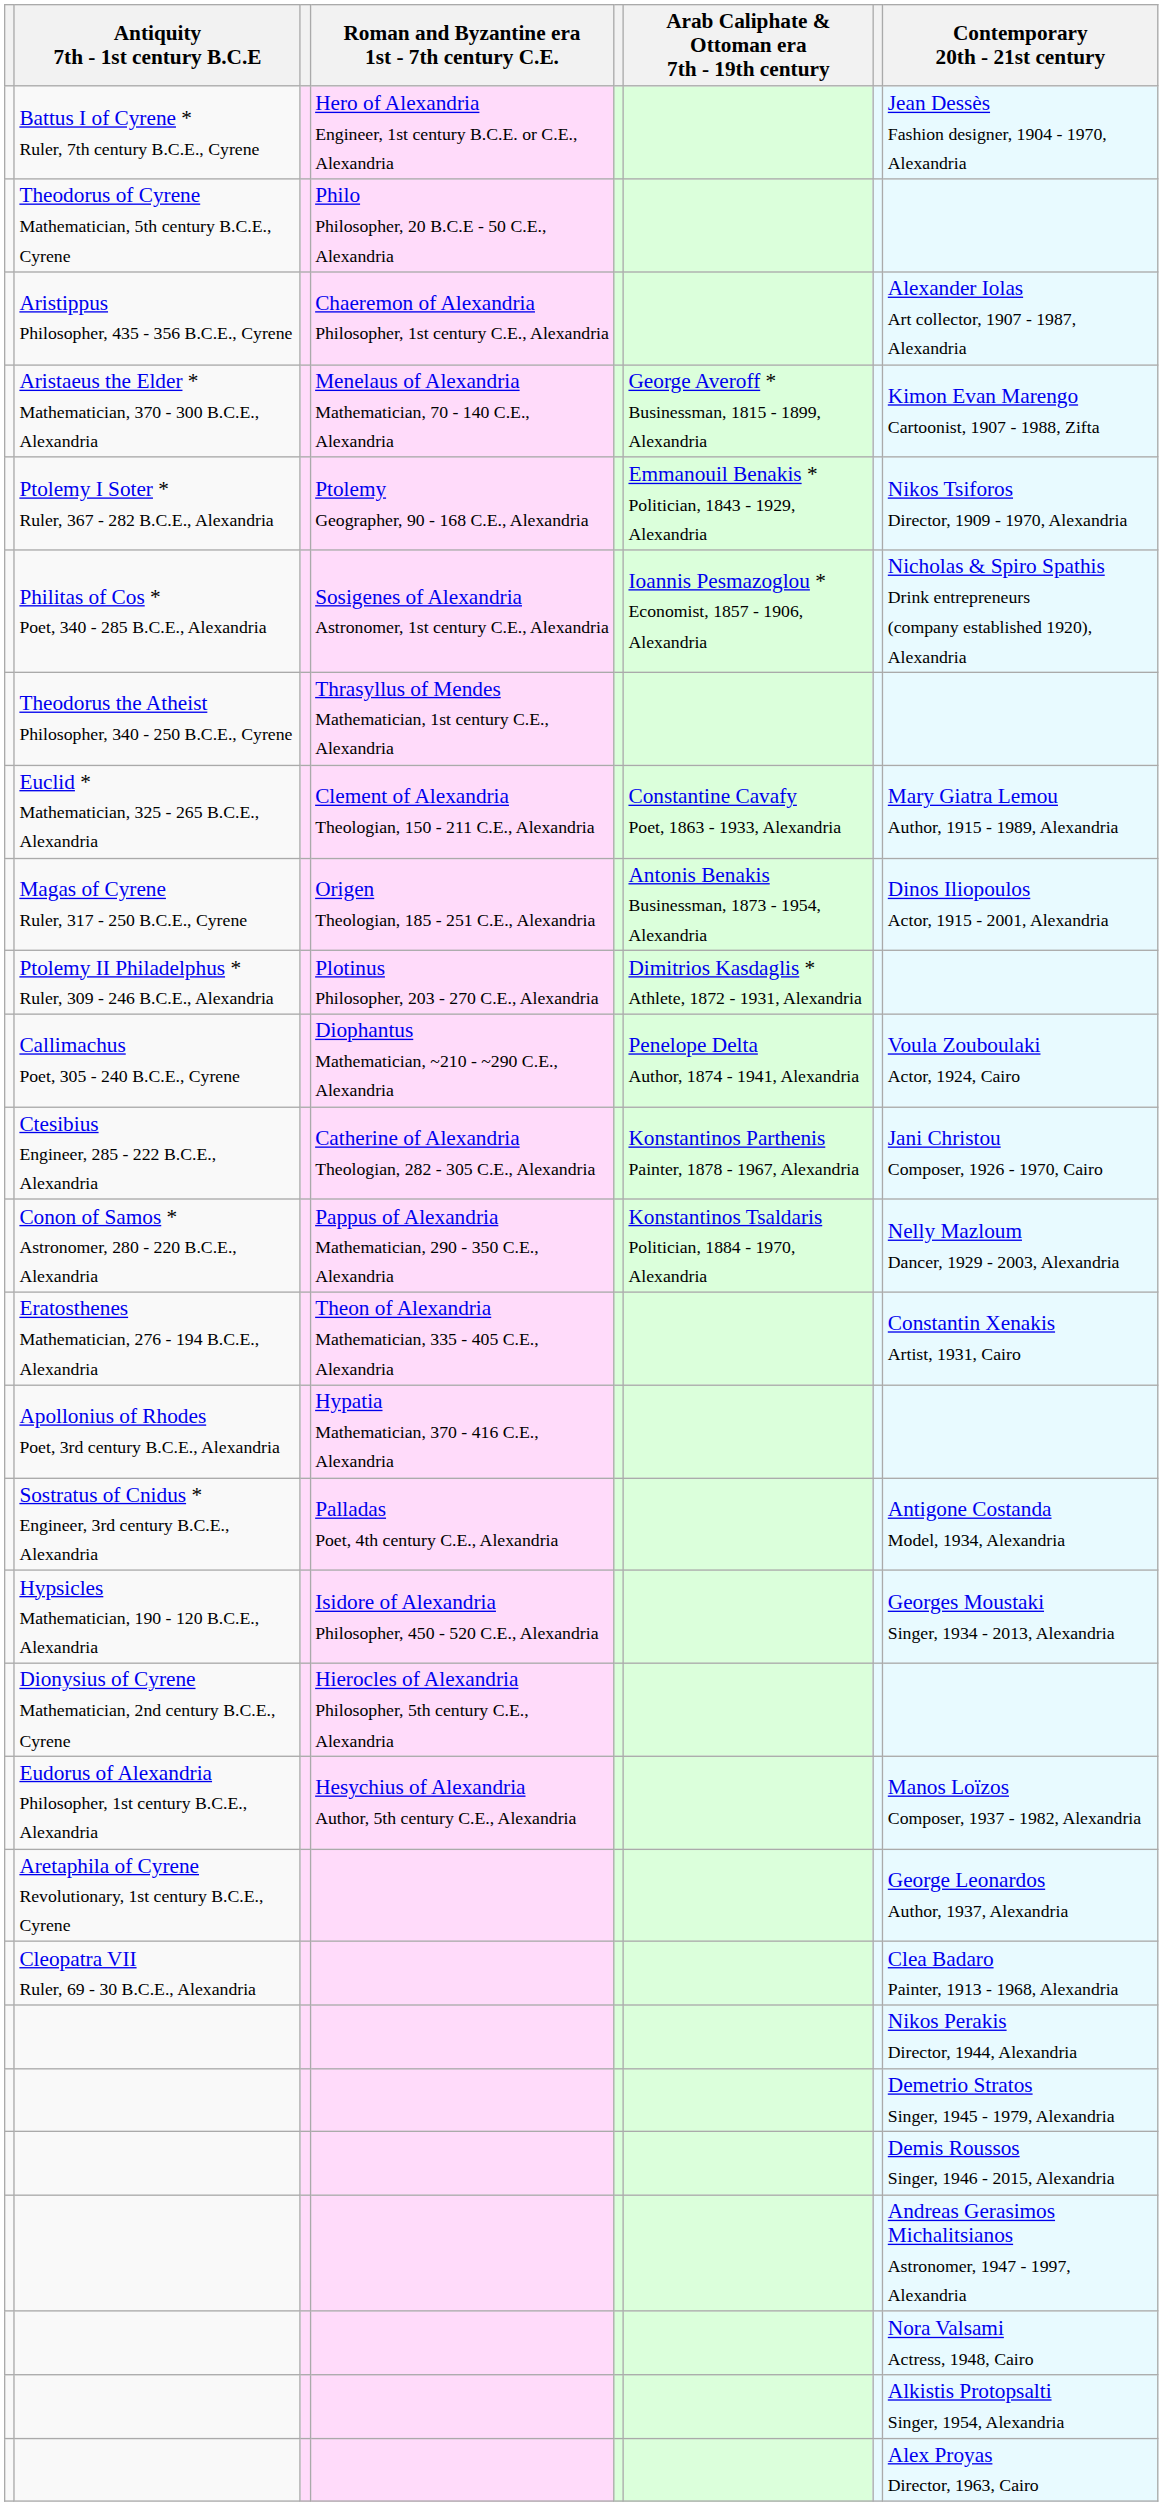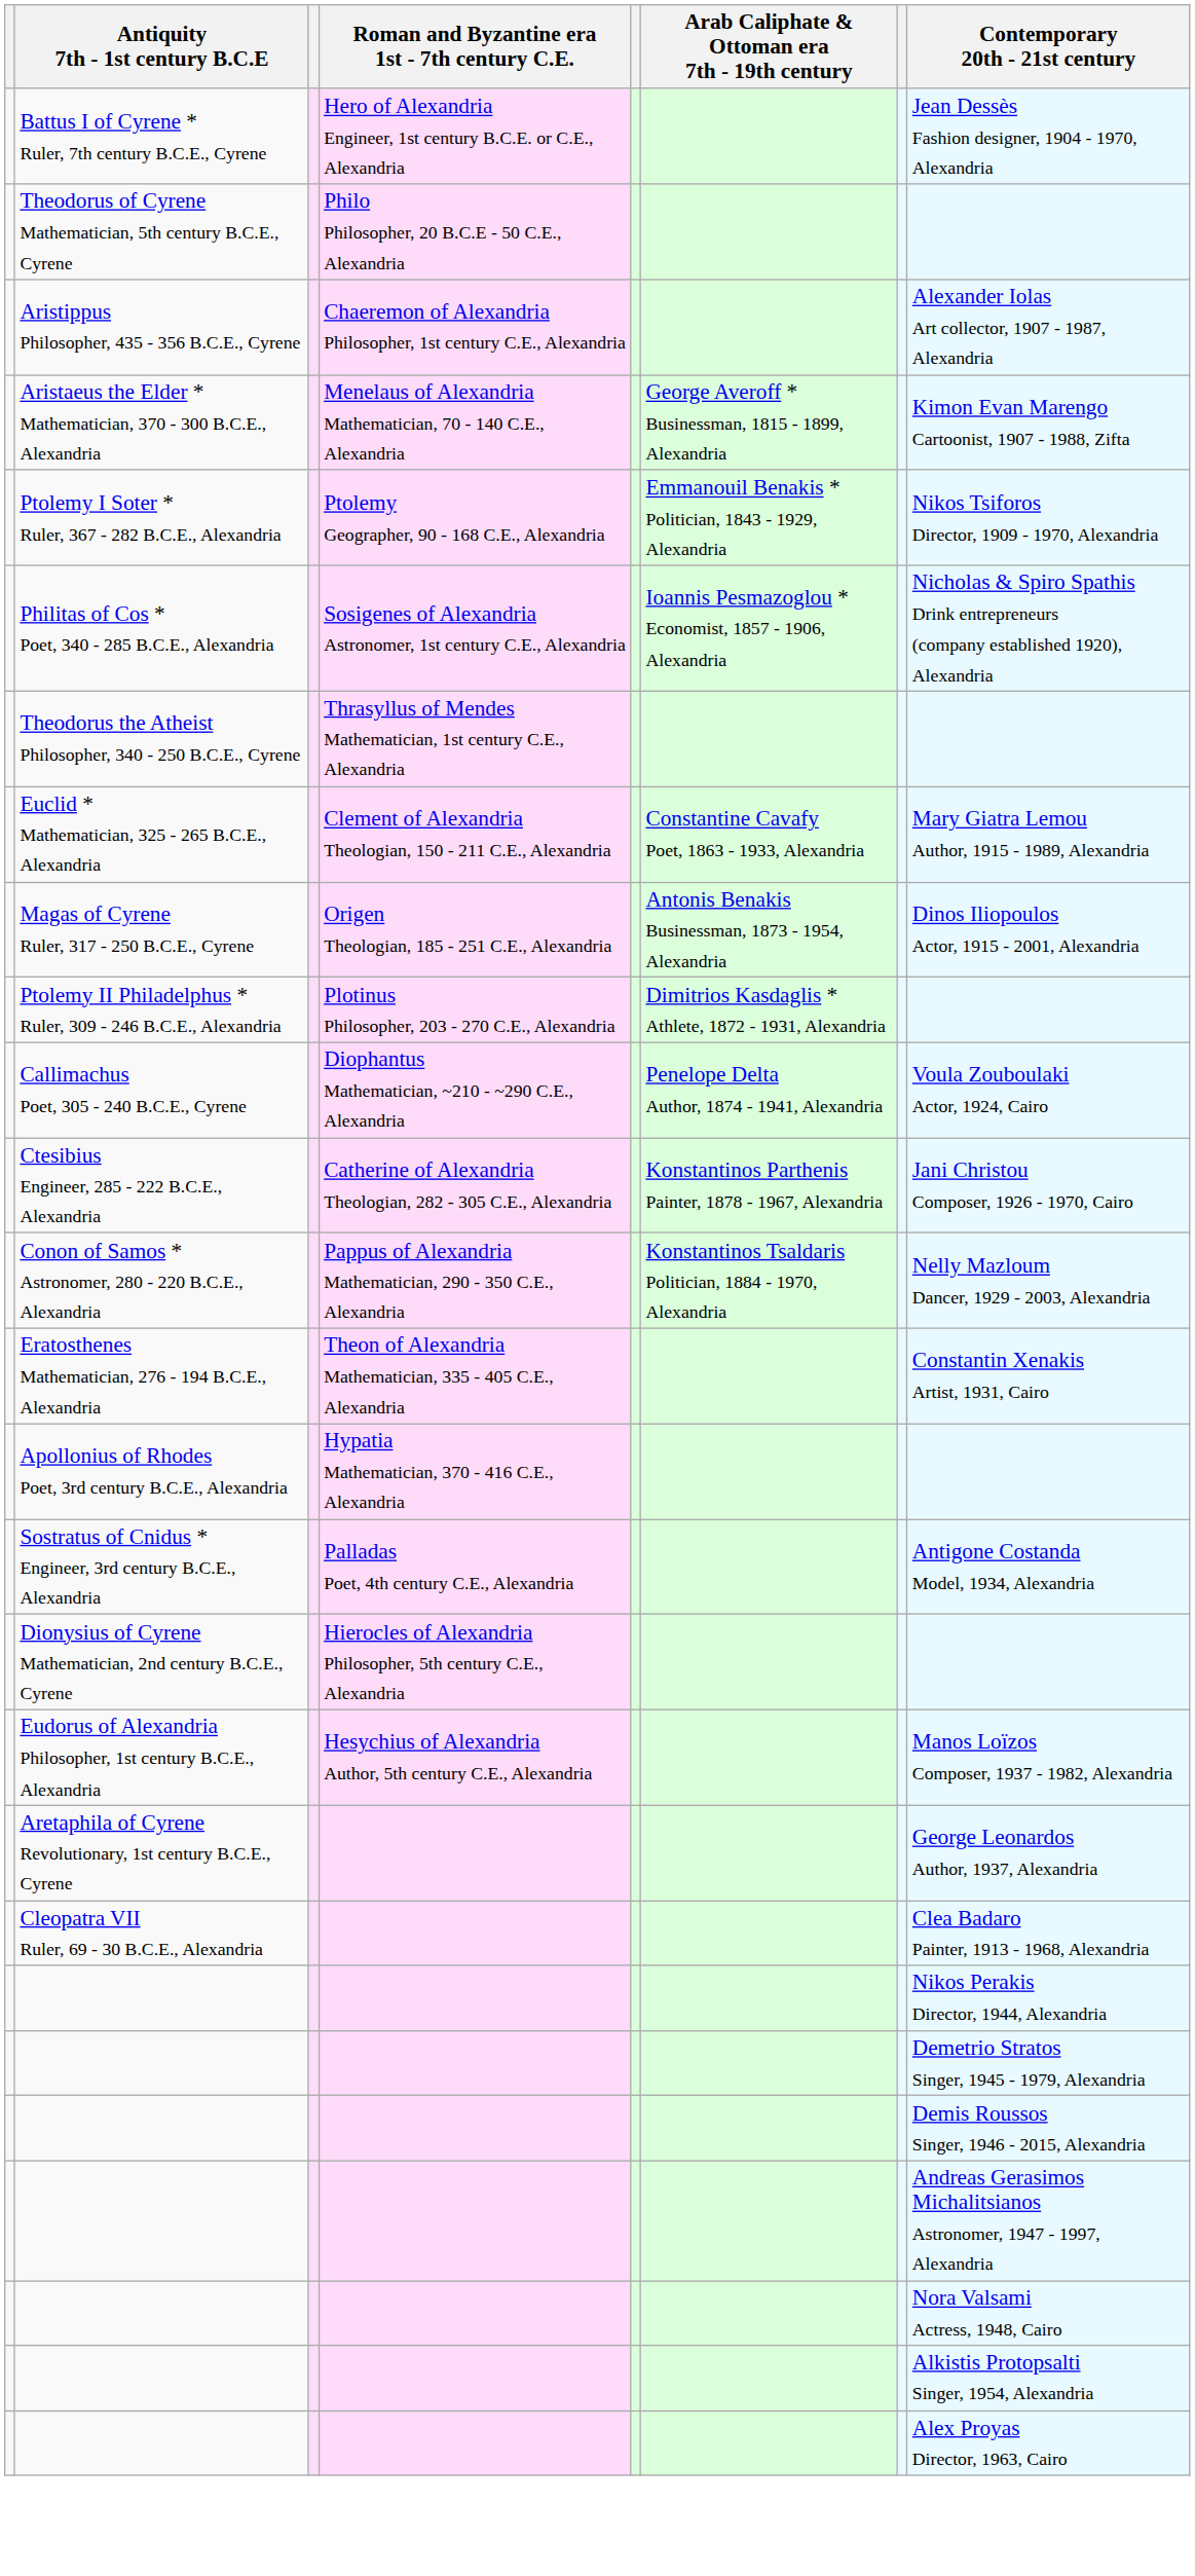- row: Hypsicles Mathematician, 190 - 120 B.C.E., Alexandria | Isidore of Alexandria Philosopher, 450 - 520 C.E., Alexandria | Georges Moustaki Singer, 1934 - 2013, Alexandria
